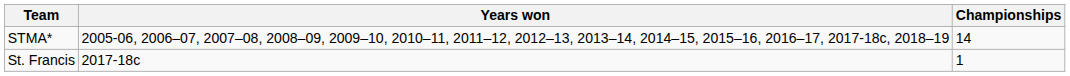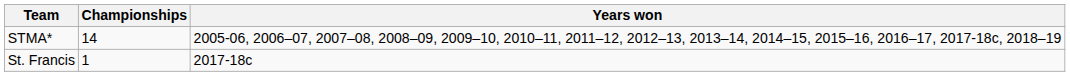columns swapped: Championships <-> Years won
